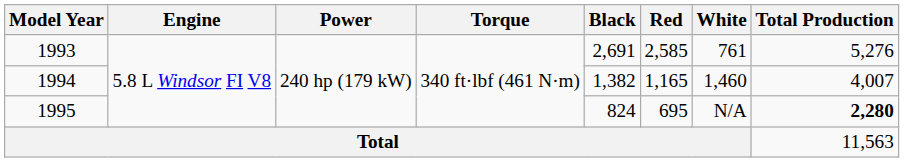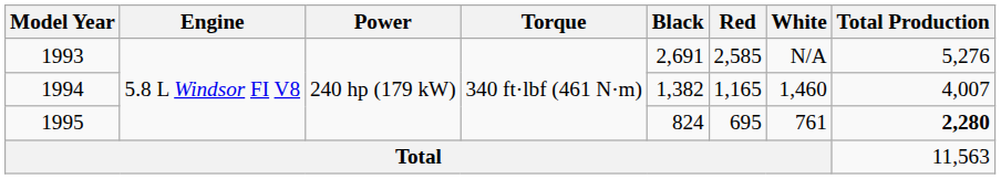1993 | White: 761 -> N/A
1995 | White: N/A -> 761
